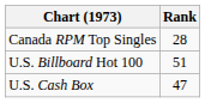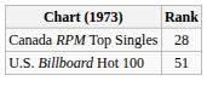- row: U.S. Cash Box | 47
